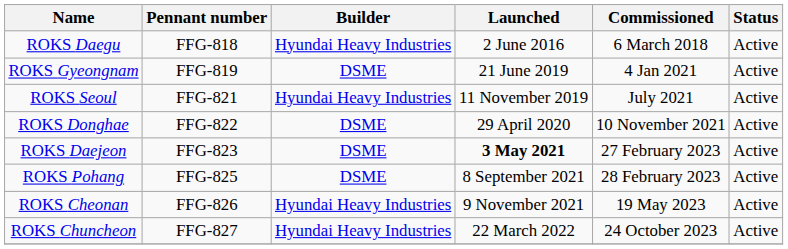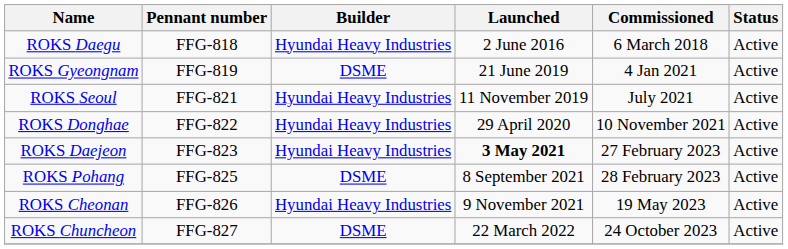ROKS Donghae | Builder: DSME -> Hyundai Heavy Industries
ROKS Daejeon | Builder: DSME -> Hyundai Heavy Industries
ROKS Chuncheon | Builder: Hyundai Heavy Industries -> DSME
